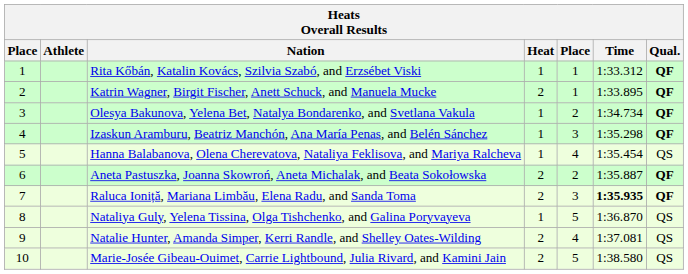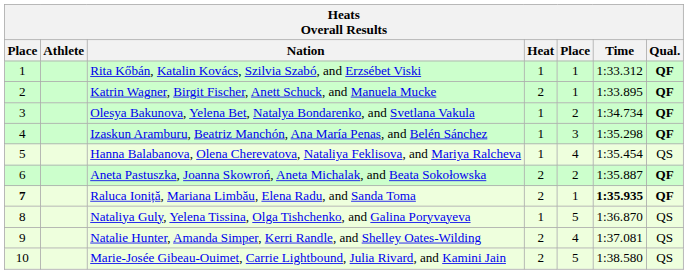Raluca Ioniță, Mariana Limbău, Elena Radu, and Sanda Toma | column 1: normal -> bold
Raluca Ioniță, Mariana Limbău, Elena Radu, and Sanda Toma | column 5: 3 -> 1
